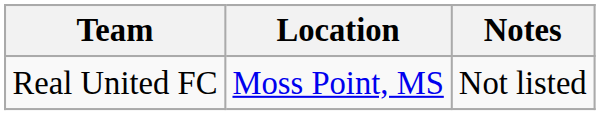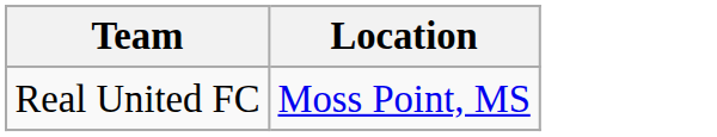- column: Notes | Not listed
